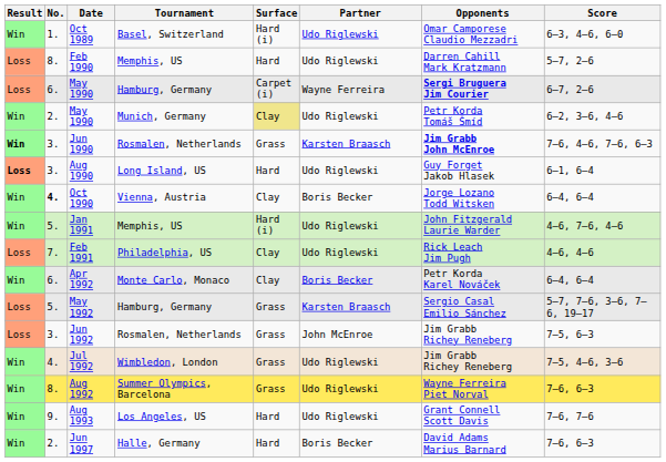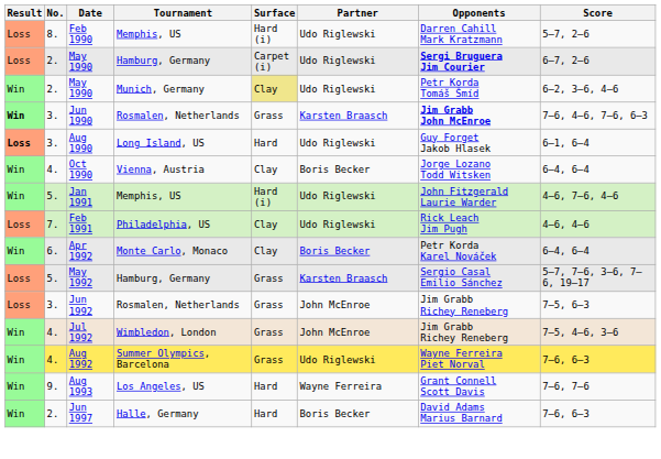- row: Win | 1. | Oct 1989 | Basel, Switzerland | Hard (i) | Udo Riglewski | Omar Camporese Claudio Mezzadri | 6–3, 4–6, 6–0
Feb 1990 | Surface: Hard -> Hard (i)
May 1990 / Hamburg, Germany | No.: 6. -> 2.
May 1990 / Hamburg, Germany | Partner: Wayne Ferreira -> Udo Riglewski
Oct 1990 | No.: bold -> normal
Jul 1992 | Partner: Udo Riglewski -> John McEnroe
Aug 1992 | No.: 8. -> 4.
Aug 1993 | Partner: Udo Riglewski -> Wayne Ferreira
